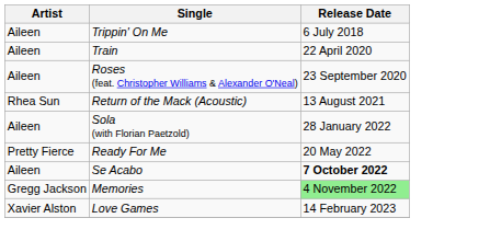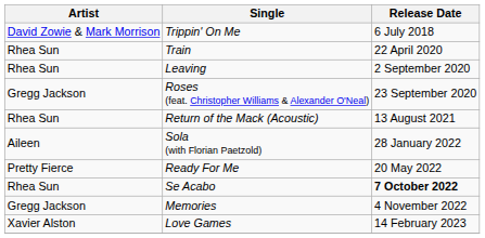Trippin' On Me | Artist: Aileen -> David Zowie & Mark Morrison
Train | Artist: Aileen -> Rhea Sun
+ row: Rhea Sun | Leaving | 2 September 2020
Roses (feat. Christopher Williams & Alexander O'Neal) | Artist: Aileen -> Gregg Jackson
Se Acabo | Artist: Aileen -> Rhea Sun
Memories | Release Date: lightgreen background -> no background
